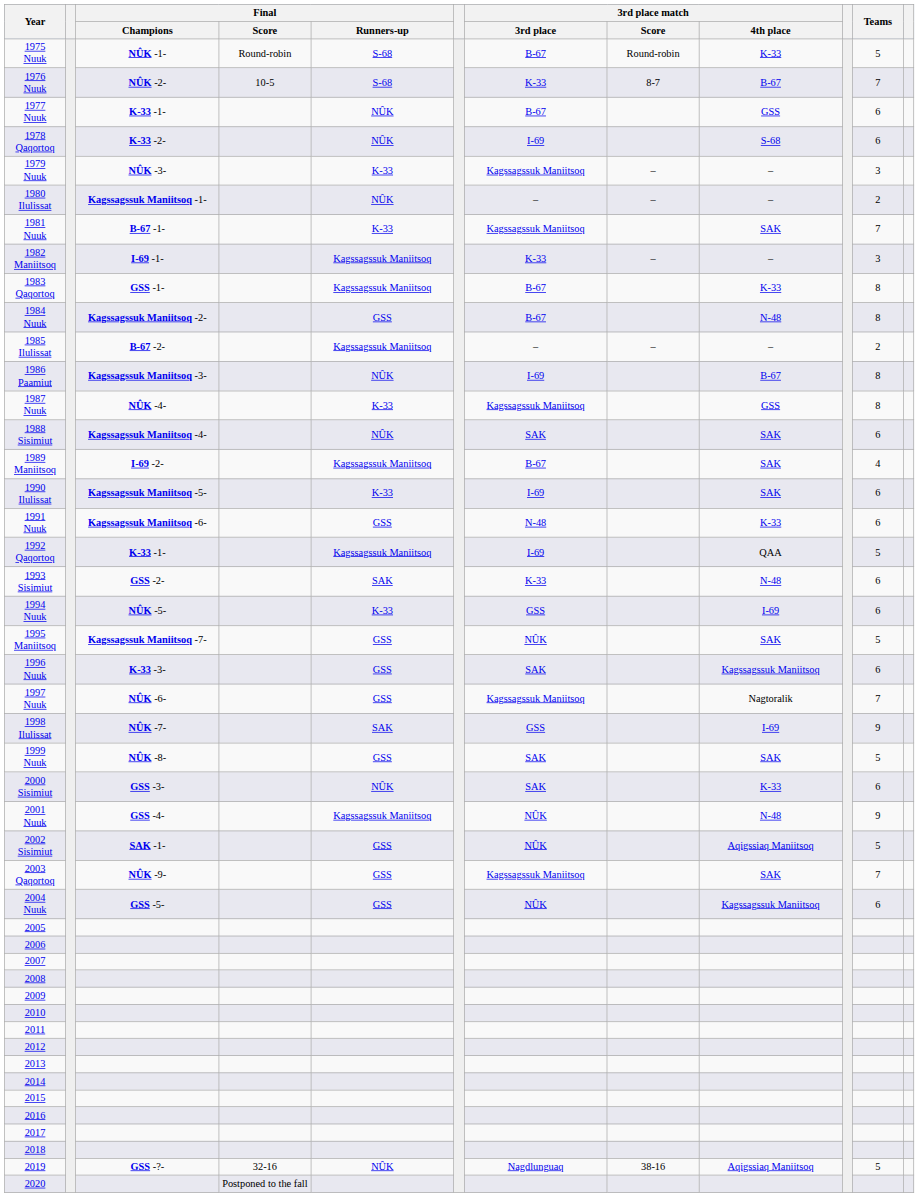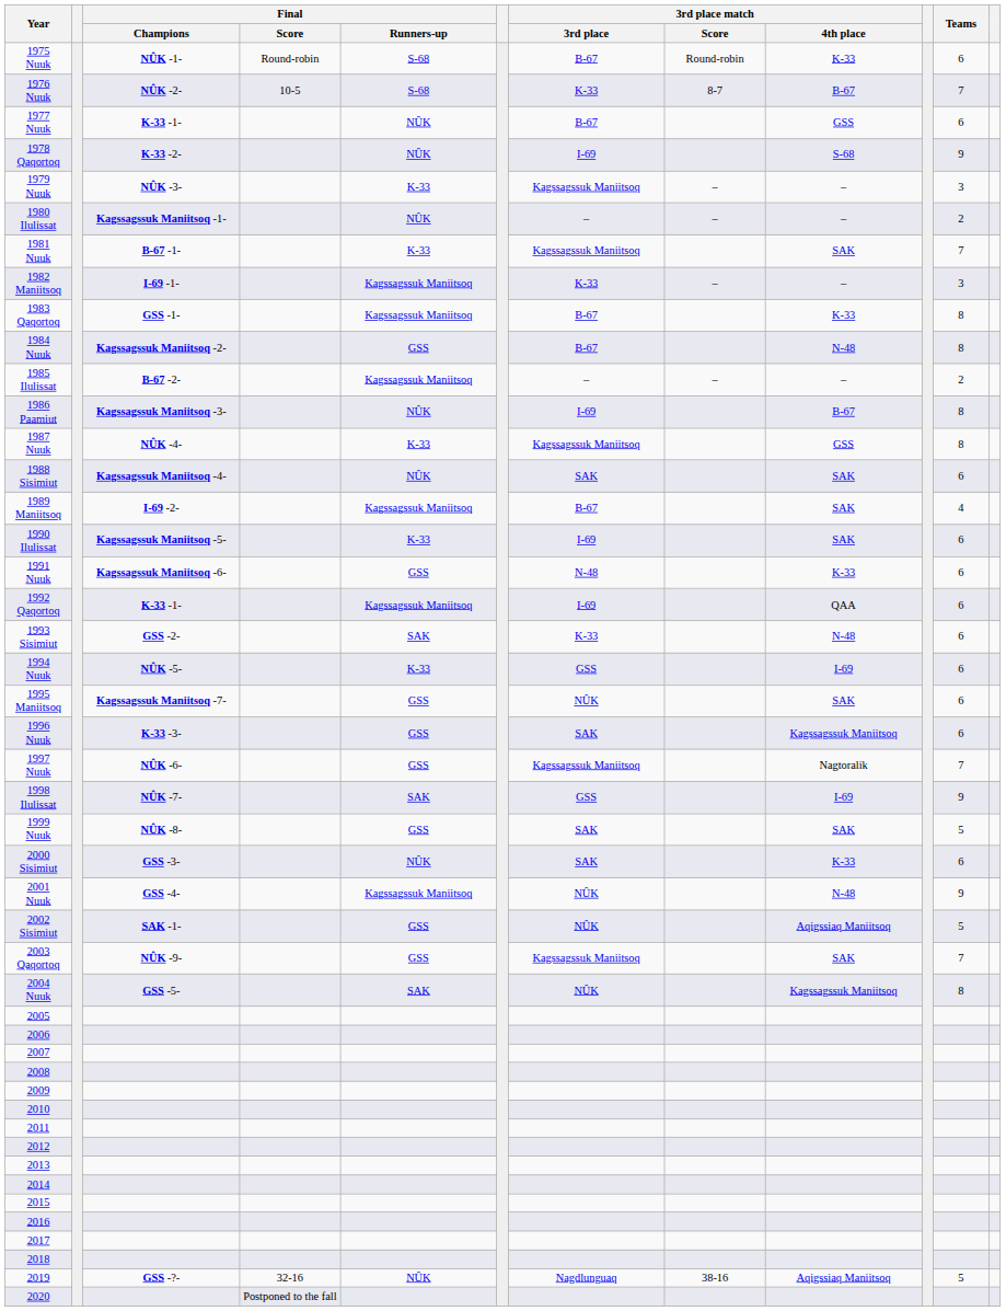1975 Nuuk | Teams: 5 -> 6
1978 Qaqortoq | Teams: 6 -> 9
1992 Qaqortoq | Teams: 5 -> 6
1995 Maniitsoq | Teams: 5 -> 6
2004 Nuuk | Final / Runners-up: GSS -> SAK
2004 Nuuk | Teams: 6 -> 8
